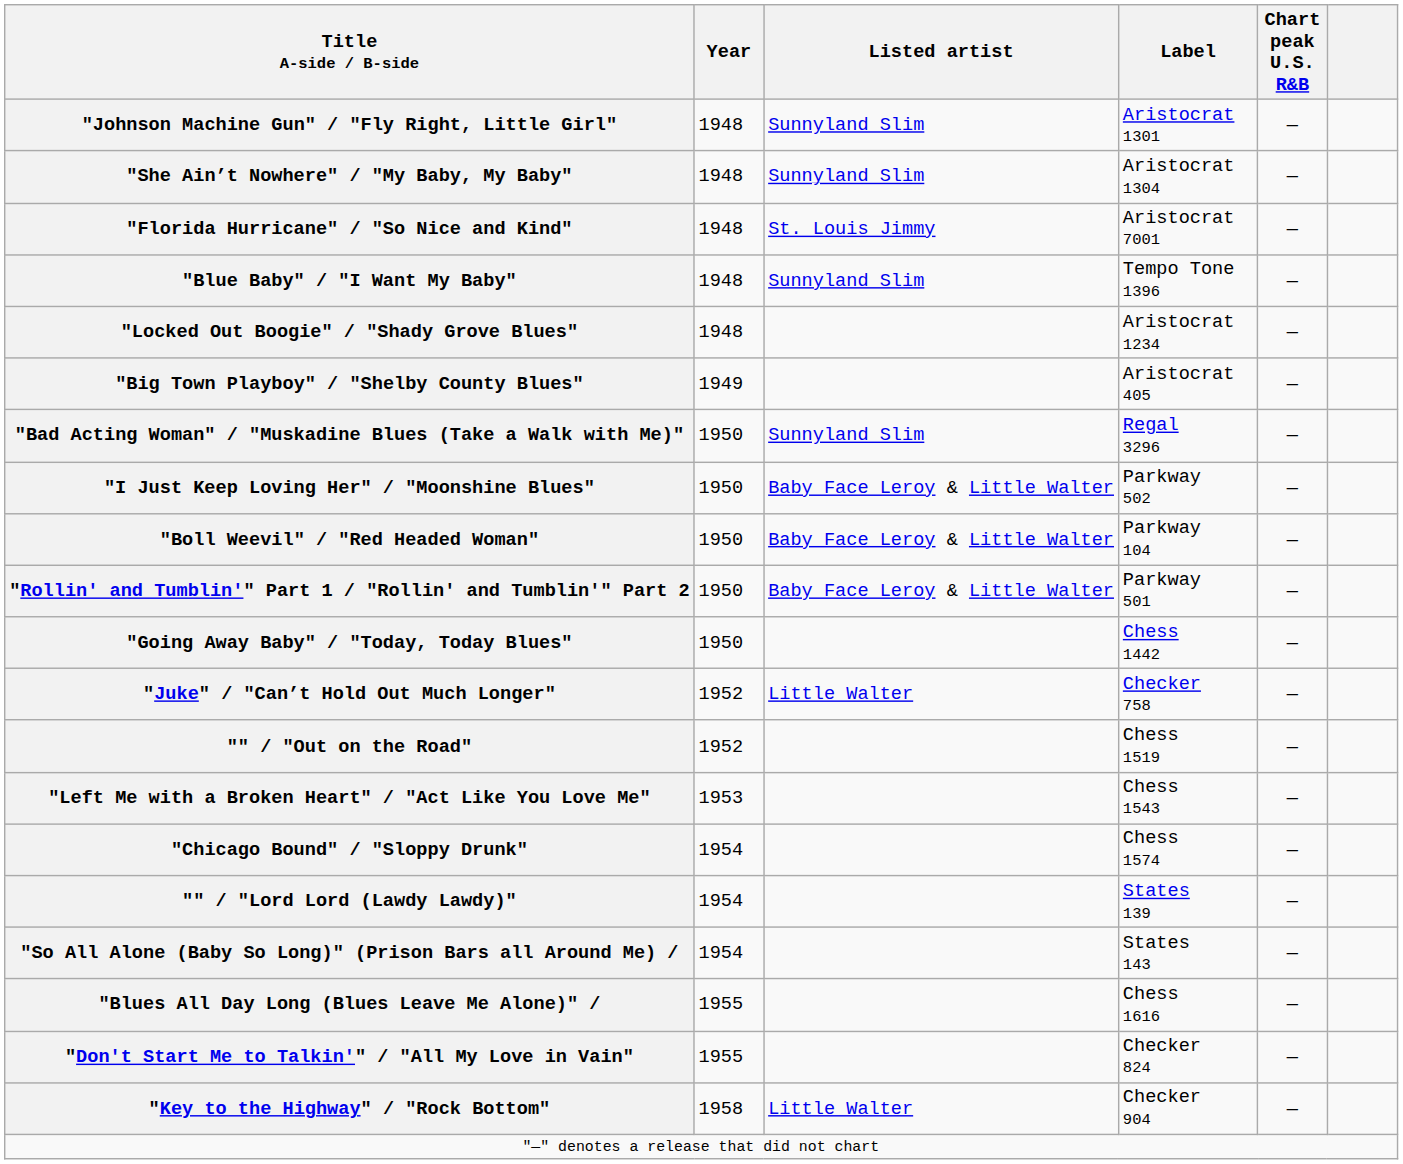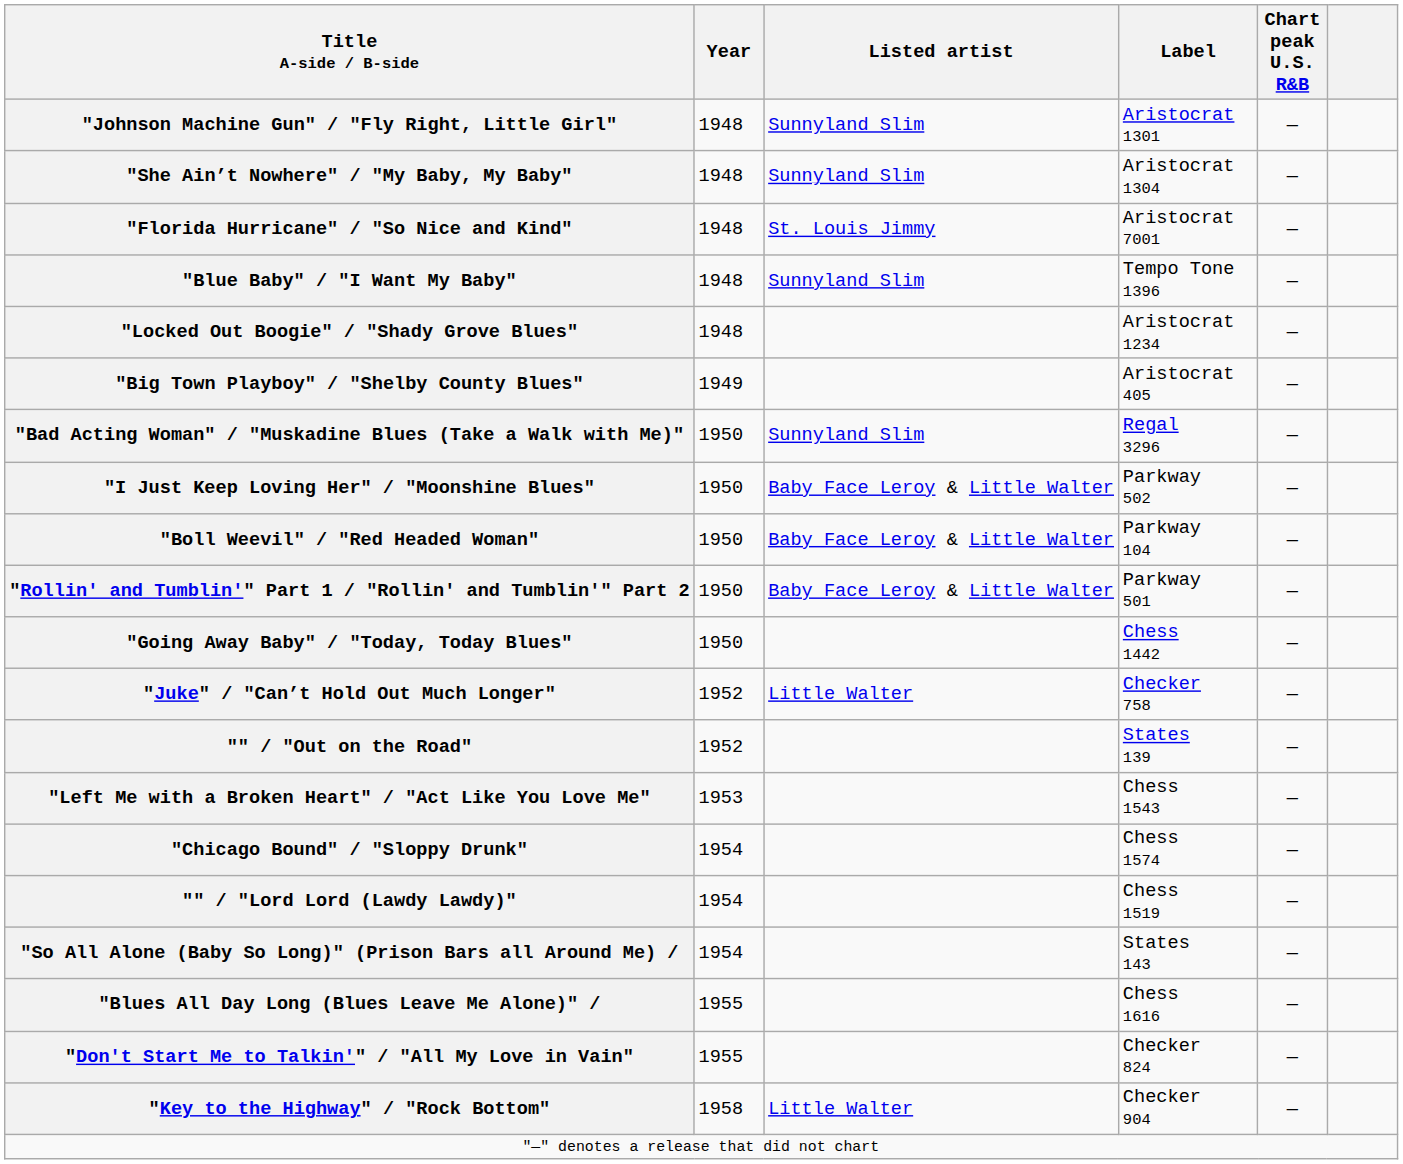"" / "Out on the Road" | Label: Chess 1519 -> States 139
"" / "Lord Lord (Lawdy Lawdy)" | Label: States 139 -> Chess 1519
